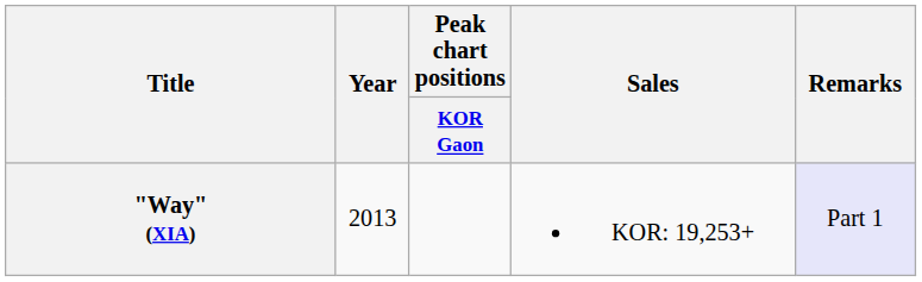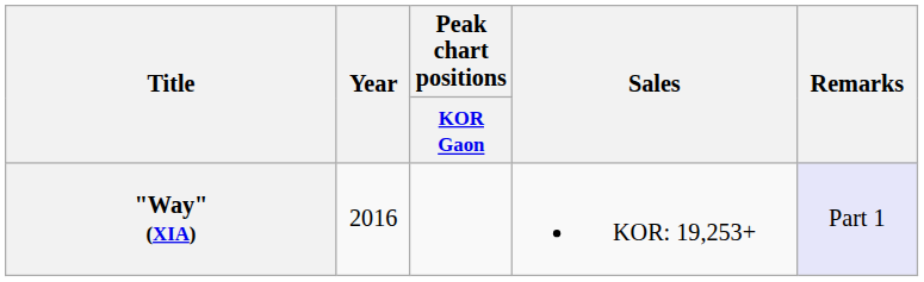"Way" (XIA) | Year: 2013 -> 2016
